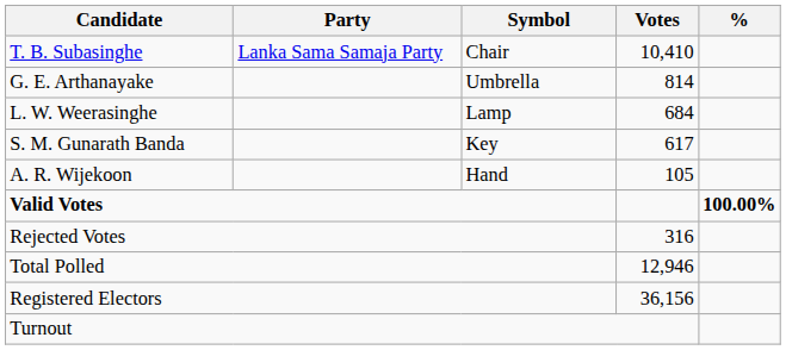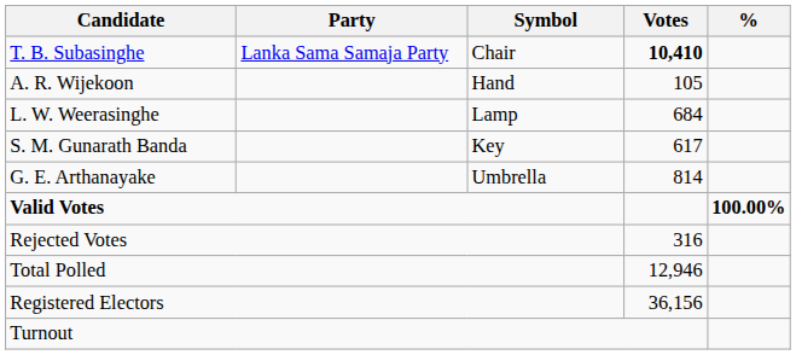T. B. Subasinghe | Votes: normal -> bold
rows swapped: G. E. Arthanayake <-> A. R. Wijekoon
